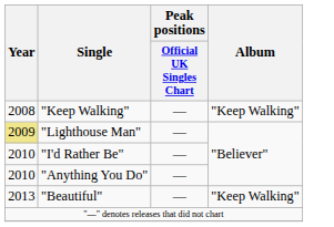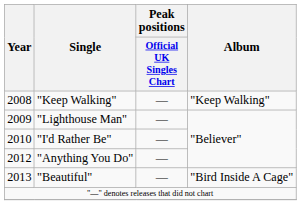"Lighthouse Man" | Year: khaki background -> no background
"Anything You Do" | Year: 2010 -> 2012
"Beautiful" | Album: "Keep Walking" -> "Bird Inside A Cage"
